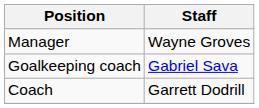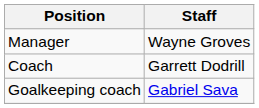rows swapped: Coach <-> Goalkeeping coach
